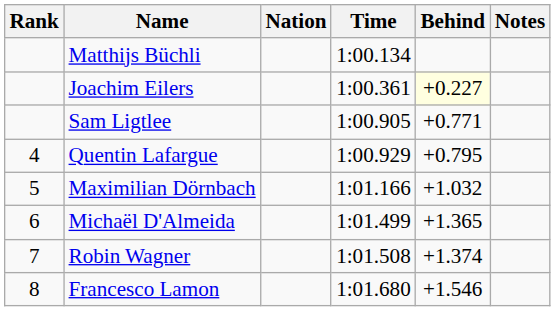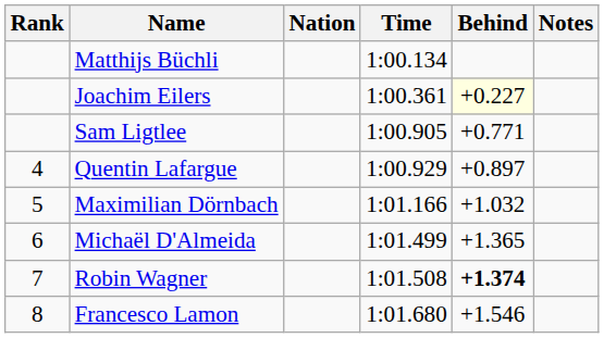Quentin Lafargue | Behind: +0.795 -> +0.897
Robin Wagner | Behind: normal -> bold
